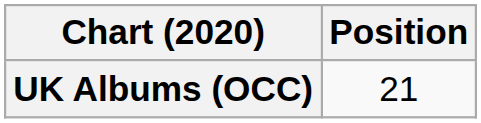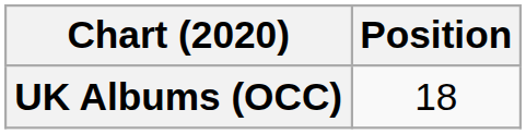UK Albums (OCC) | Position: 21 -> 18
